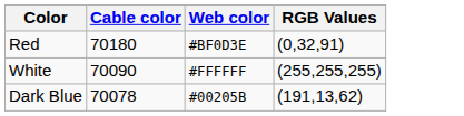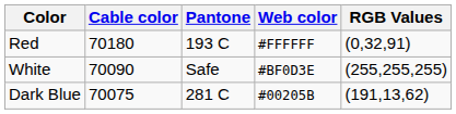+ column: Pantone | 193 C | Safe | 281 C
Red | Web color: #BF0D3E -> #FFFFFF
White | Web color: #FFFFFF -> #BF0D3E
Dark Blue | Cable color: 70078 -> 70075
